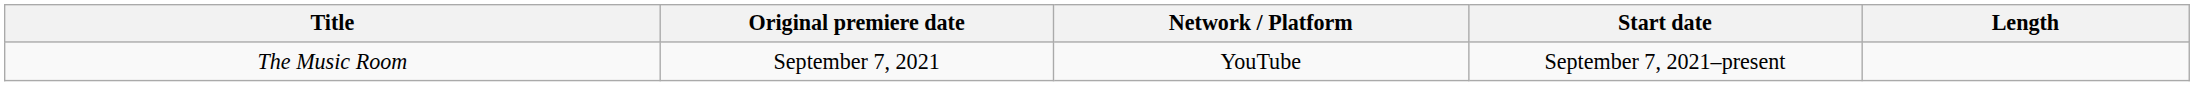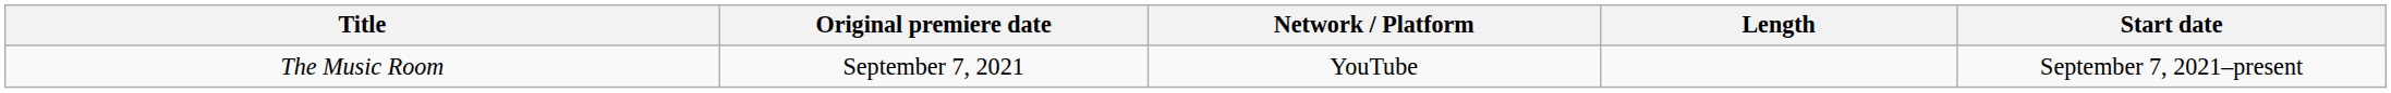columns swapped: Start date <-> Length
